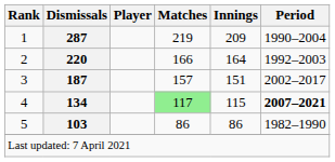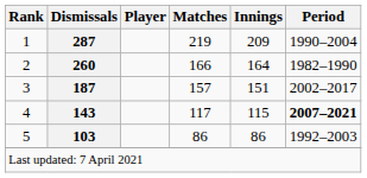2 | Dismissals: 220 -> 260
2 | Period: 1992–2003 -> 1982–1990
4 | Dismissals: 134 -> 143
4 | Matches: lightgreen background -> no background
5 | Period: 1982–1990 -> 1992–2003
